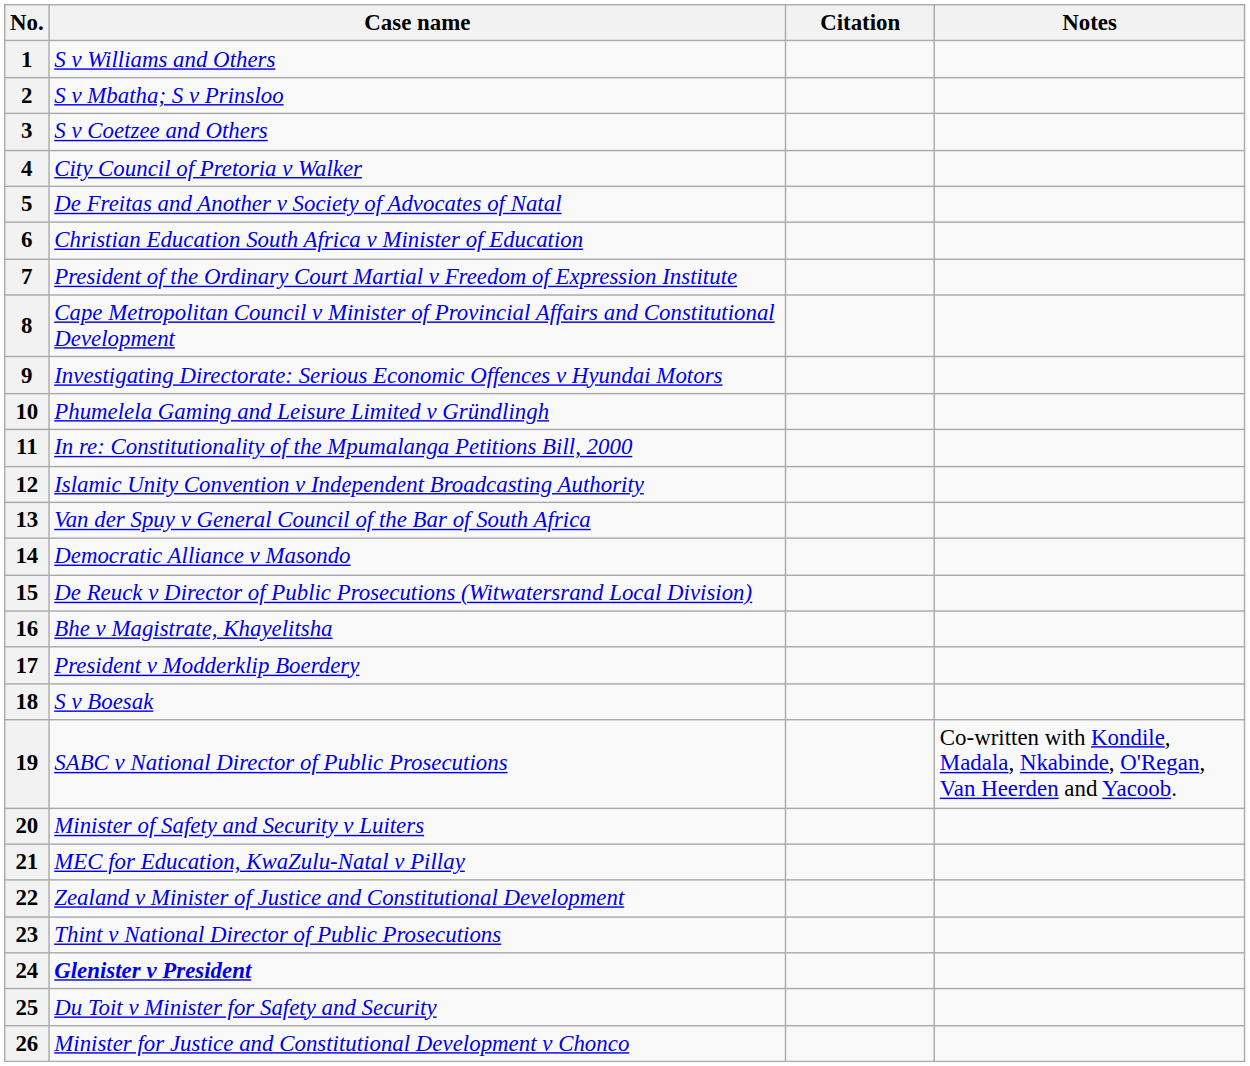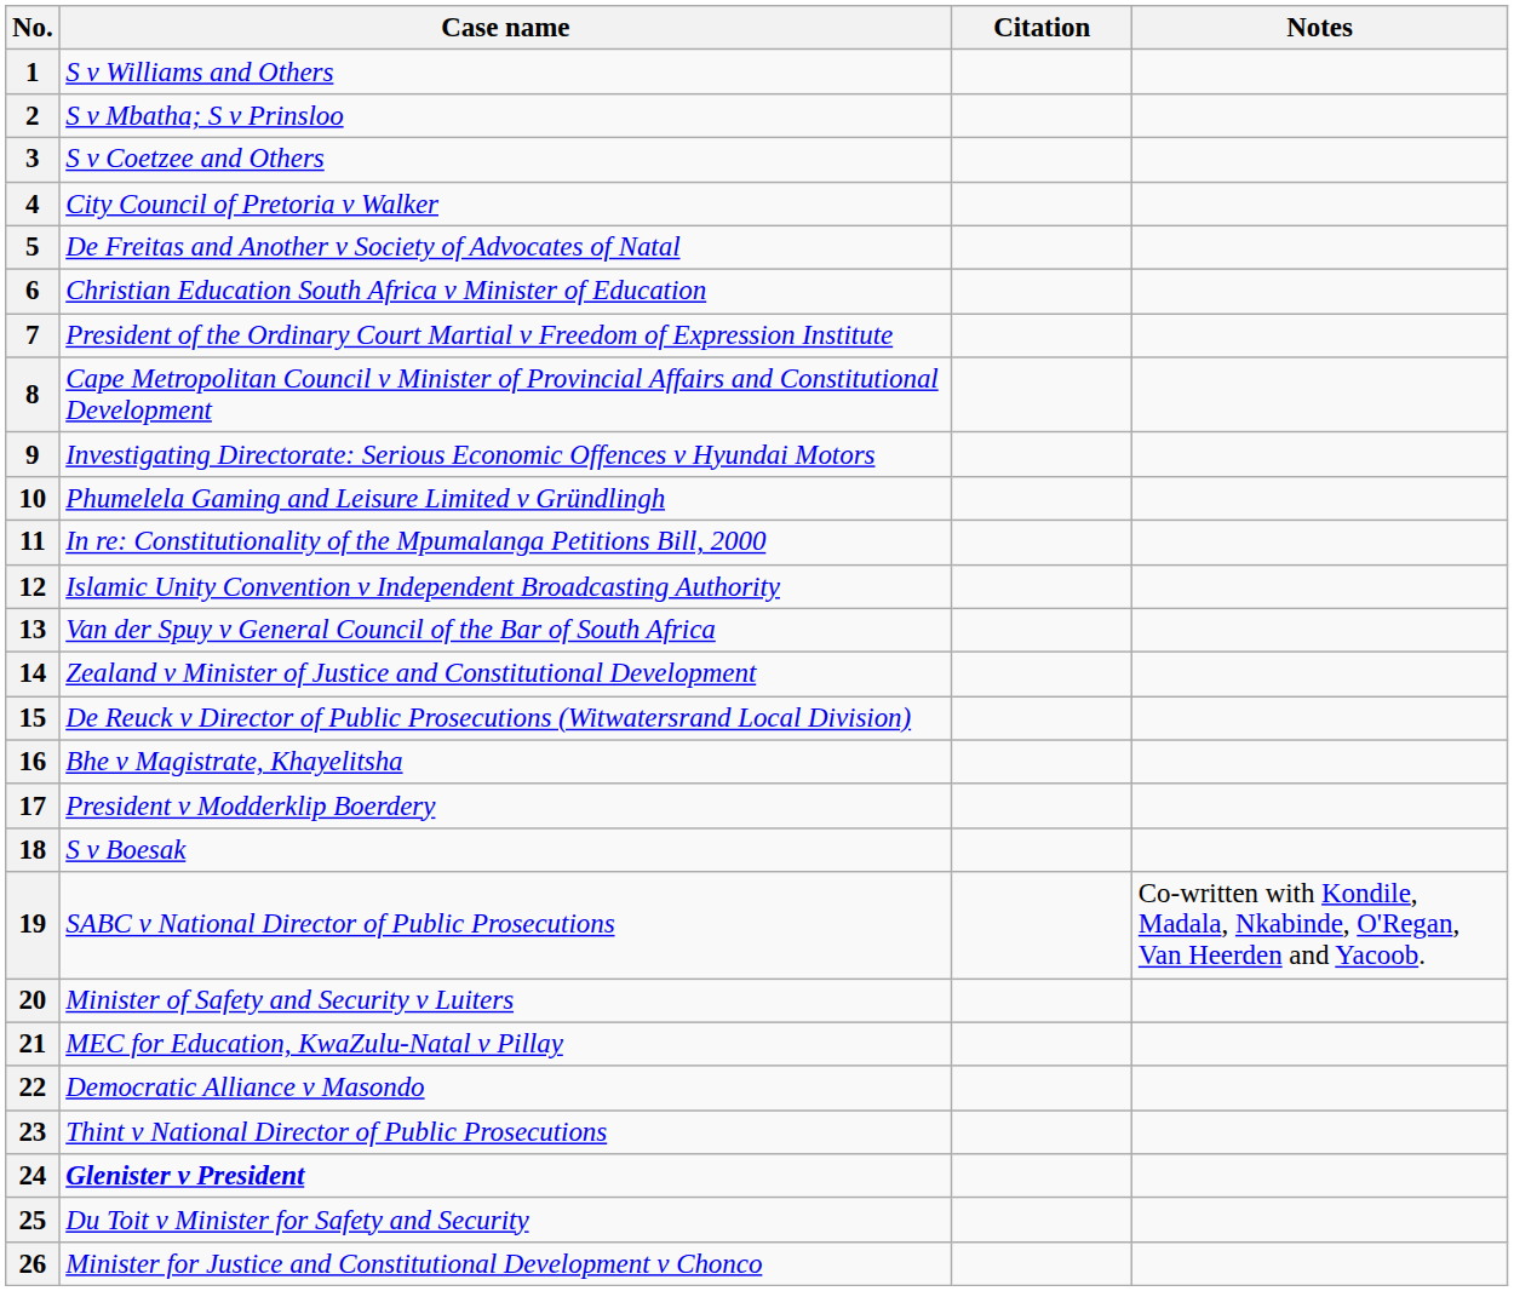14 | Case name: Democratic Alliance v Masondo -> Zealand v Minister of Justice and Constitutional Development
22 | Case name: Zealand v Minister of Justice and Constitutional Development -> Democratic Alliance v Masondo
